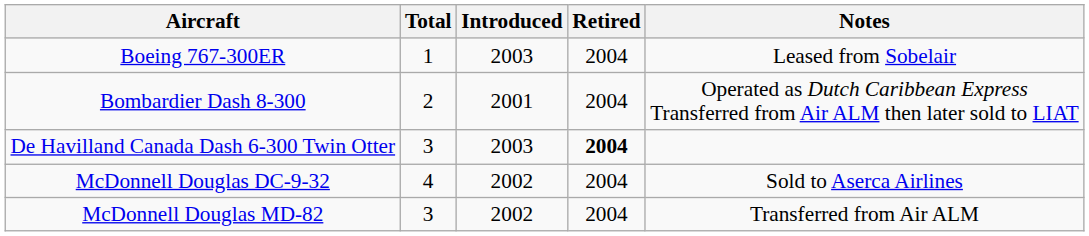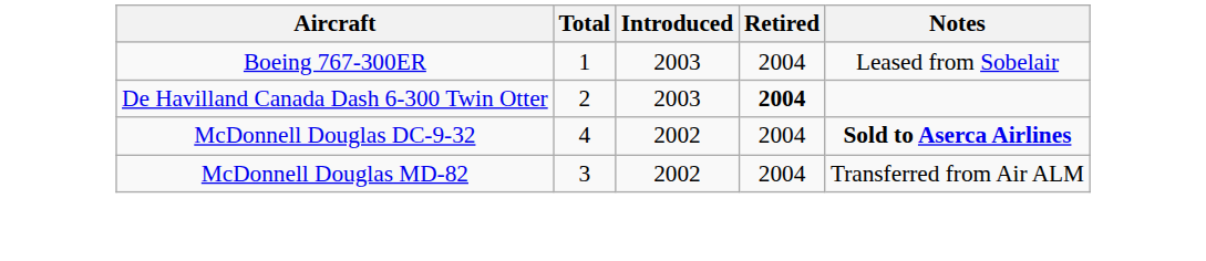- row: Bombardier Dash 8-300 | 2 | 2001 | 2004 | Operated as Dutch Caribbean Express Transferred from Air ALM then later sold to LIAT
De Havilland Canada Dash 6-300 Twin Otter | Total: 3 -> 2
McDonnell Douglas DC-9-32 | Notes: normal -> bold
